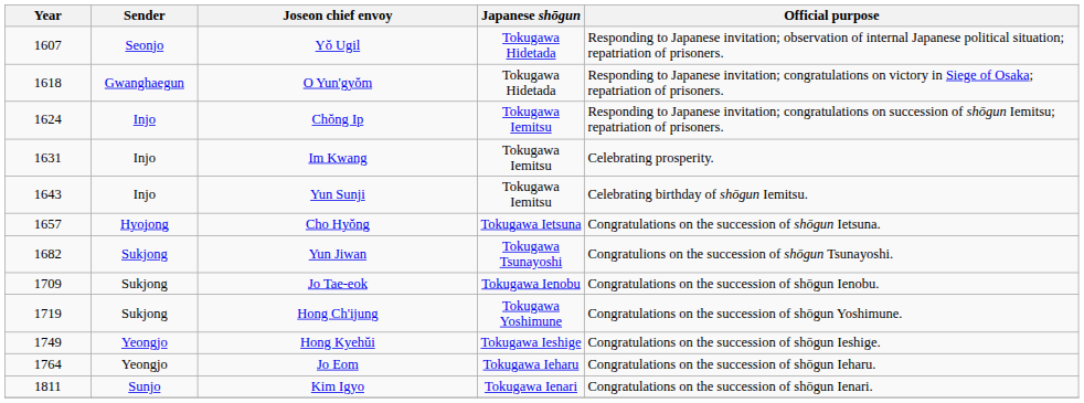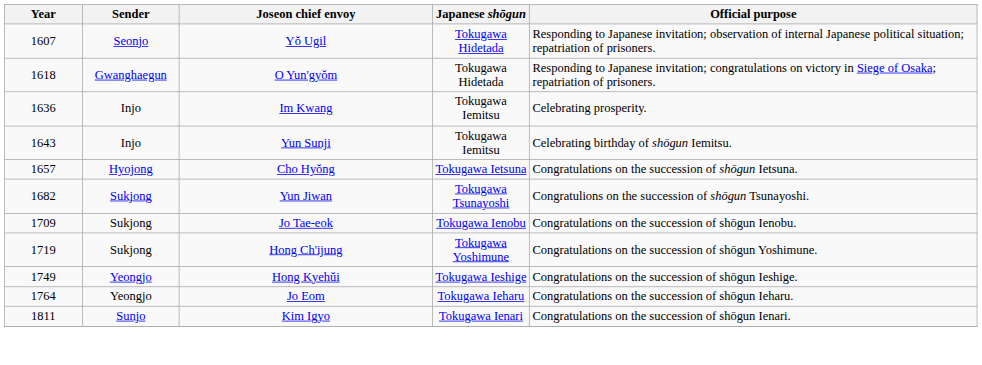- row: 1624 | Injo | Chŏng Ip | Tokugawa Iemitsu | Responding to Japanese invitation; congratulations on succession of shōgun Iemitsu; repatriation of prisoners.
Im Kwang | Year: 1631 -> 1636
